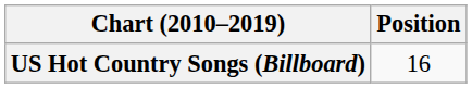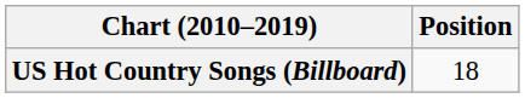US Hot Country Songs (Billboard) | Position: 16 -> 18
